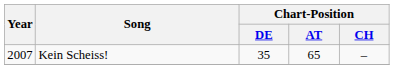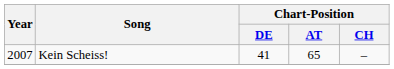Kein Scheiss! | Chart-Position / DE: 35 -> 41
